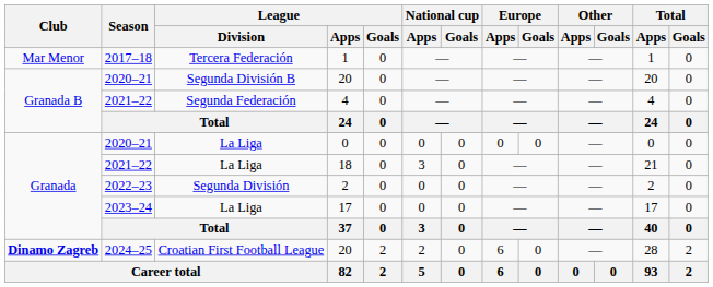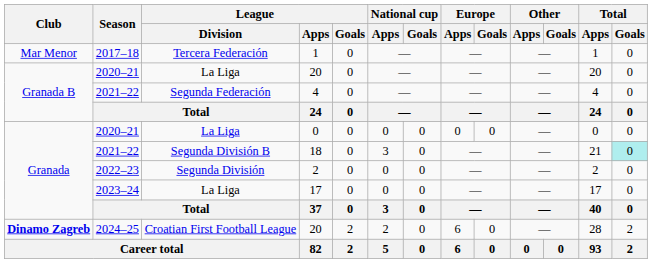2020–21 / 20 | League / Division: Segunda División B -> La Liga
18 | League / Division: La Liga -> Segunda División B
18 | Total / Goals: no background -> paleturquoise background
